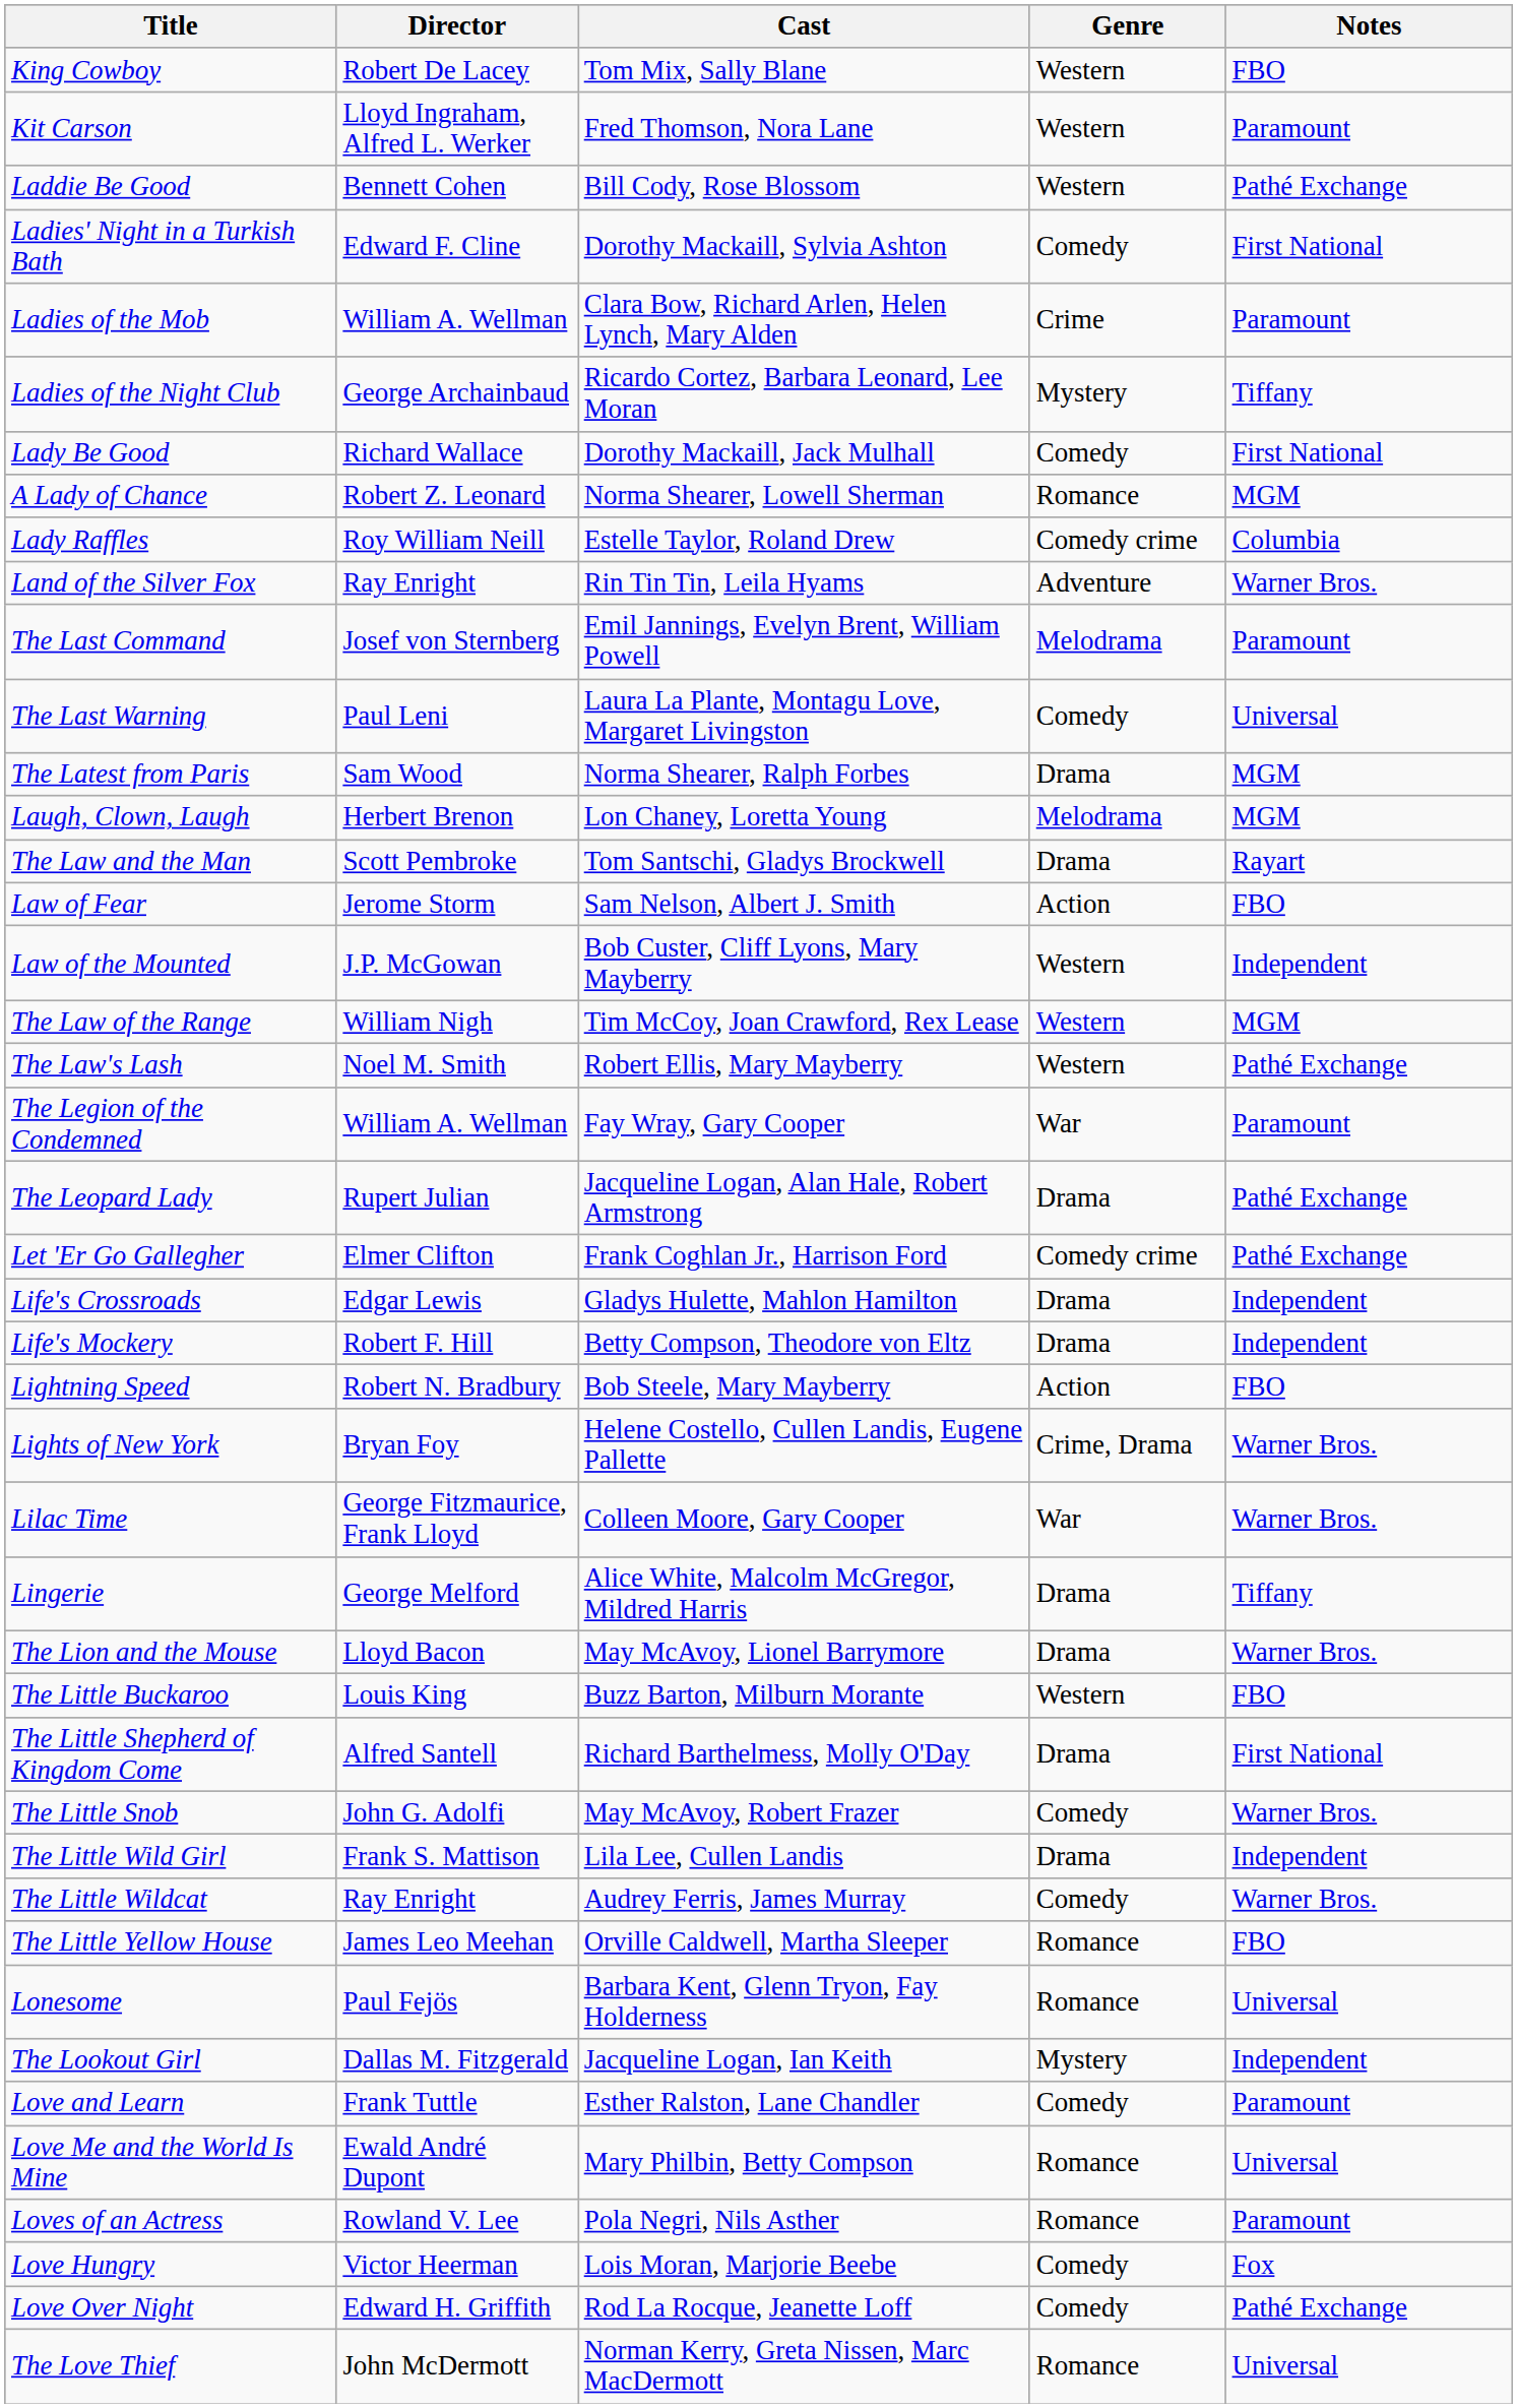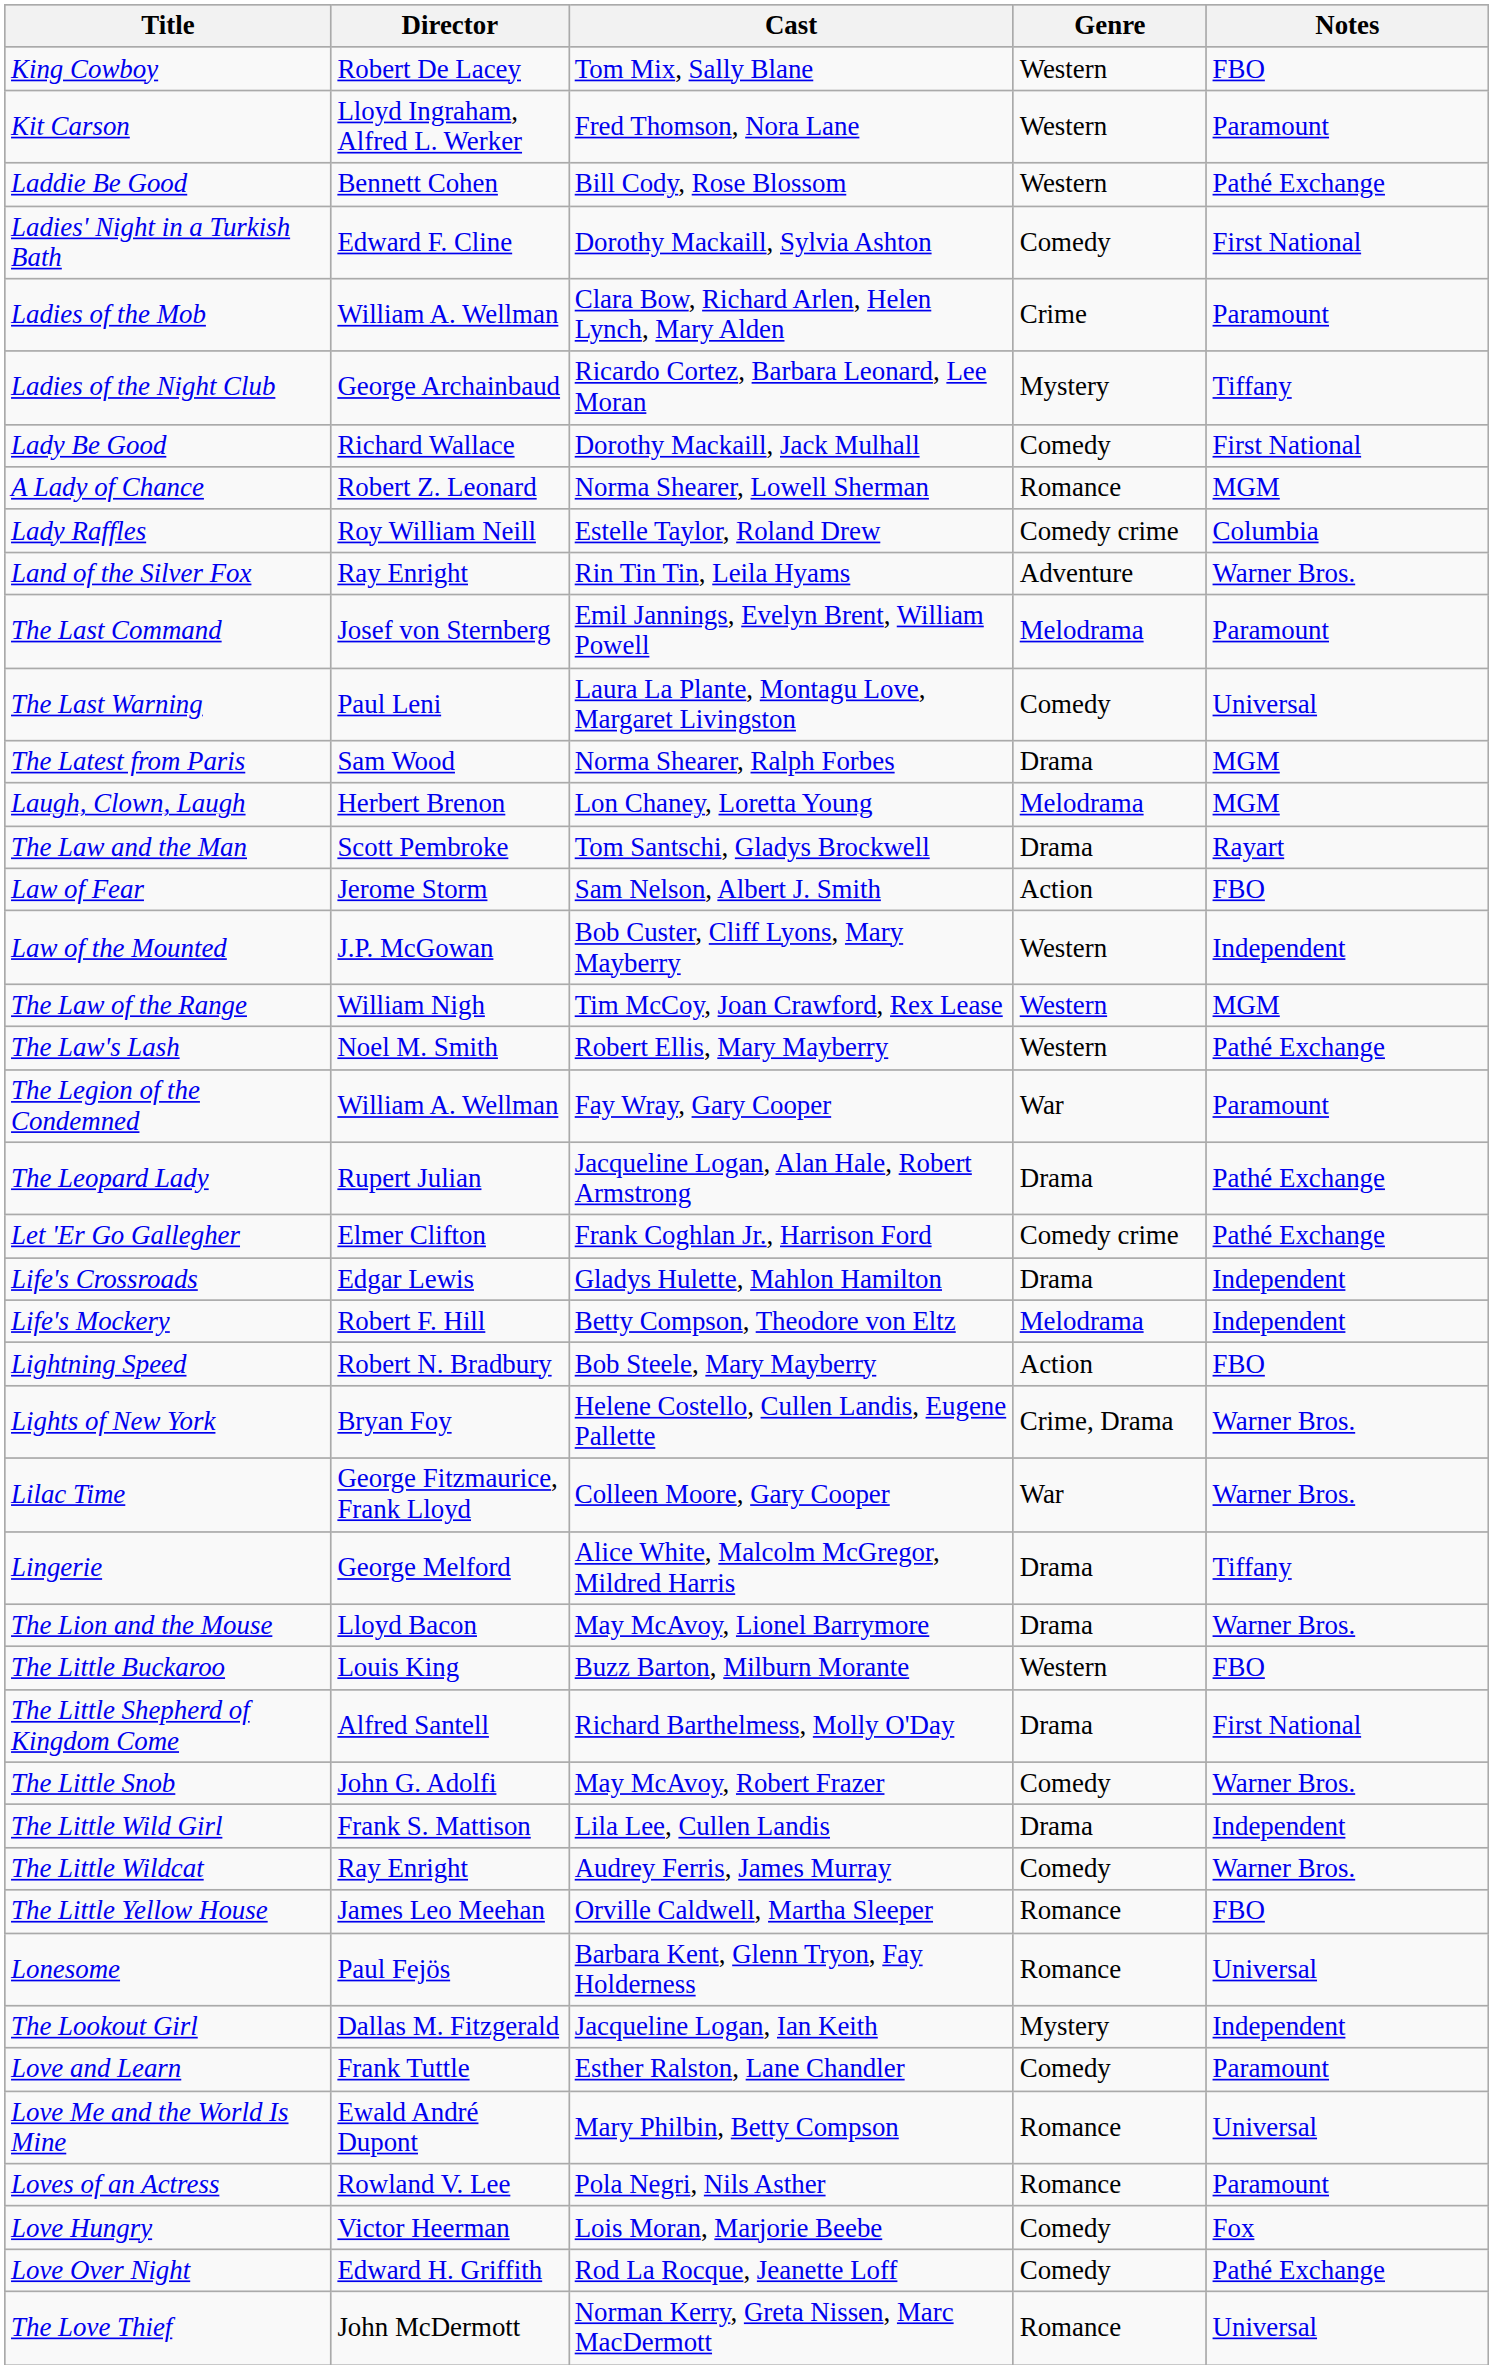Life's Mockery | Genre: Drama -> Melodrama
